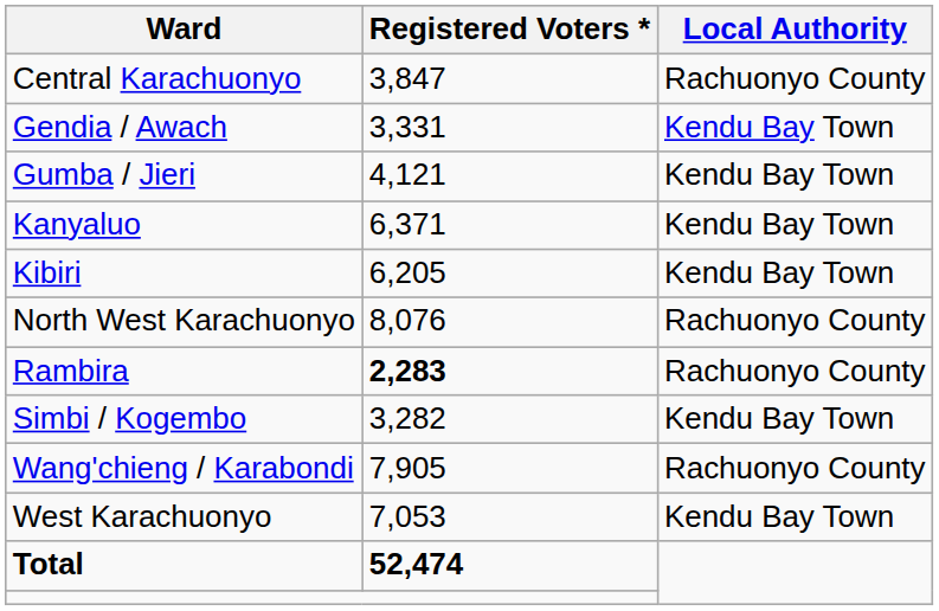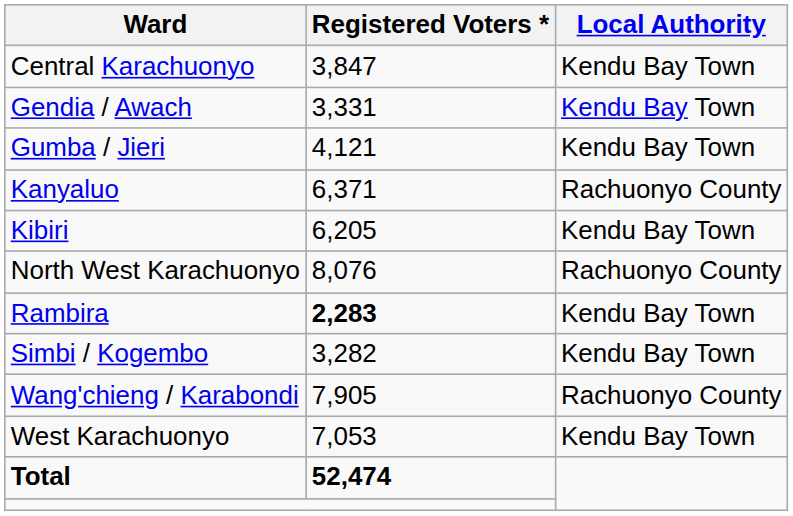Central Karachuonyo | Local Authority: Rachuonyo County -> Kendu Bay Town
Kanyaluo | Local Authority: Kendu Bay Town -> Rachuonyo County
Rambira | Local Authority: Rachuonyo County -> Kendu Bay Town
